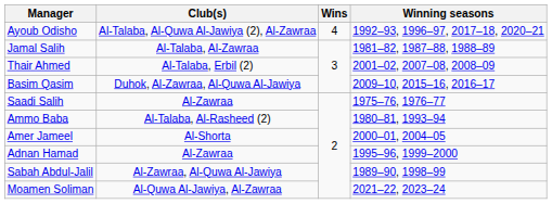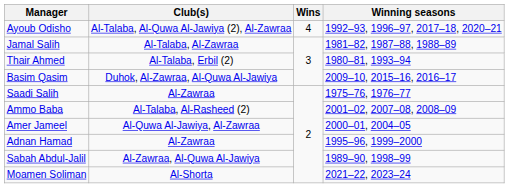Thair Ahmed | Winning seasons: 2001–02, 2007–08, 2008–09 -> 1980–81, 1993–94
Ammo Baba | Winning seasons: 1980–81, 1993–94 -> 2001–02, 2007–08, 2008–09
Amer Jameel | Club(s): Al-Shorta -> Al-Quwa Al-Jawiya, Al-Zawraa
Moamen Soliman | Club(s): Al-Quwa Al-Jawiya, Al-Zawraa -> Al-Shorta
